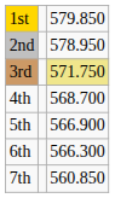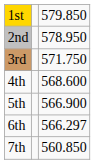3rd | column 3: khaki background -> no background
4th | column 3: 568.700 -> 568.600
6th | column 3: 566.300 -> 566.297
